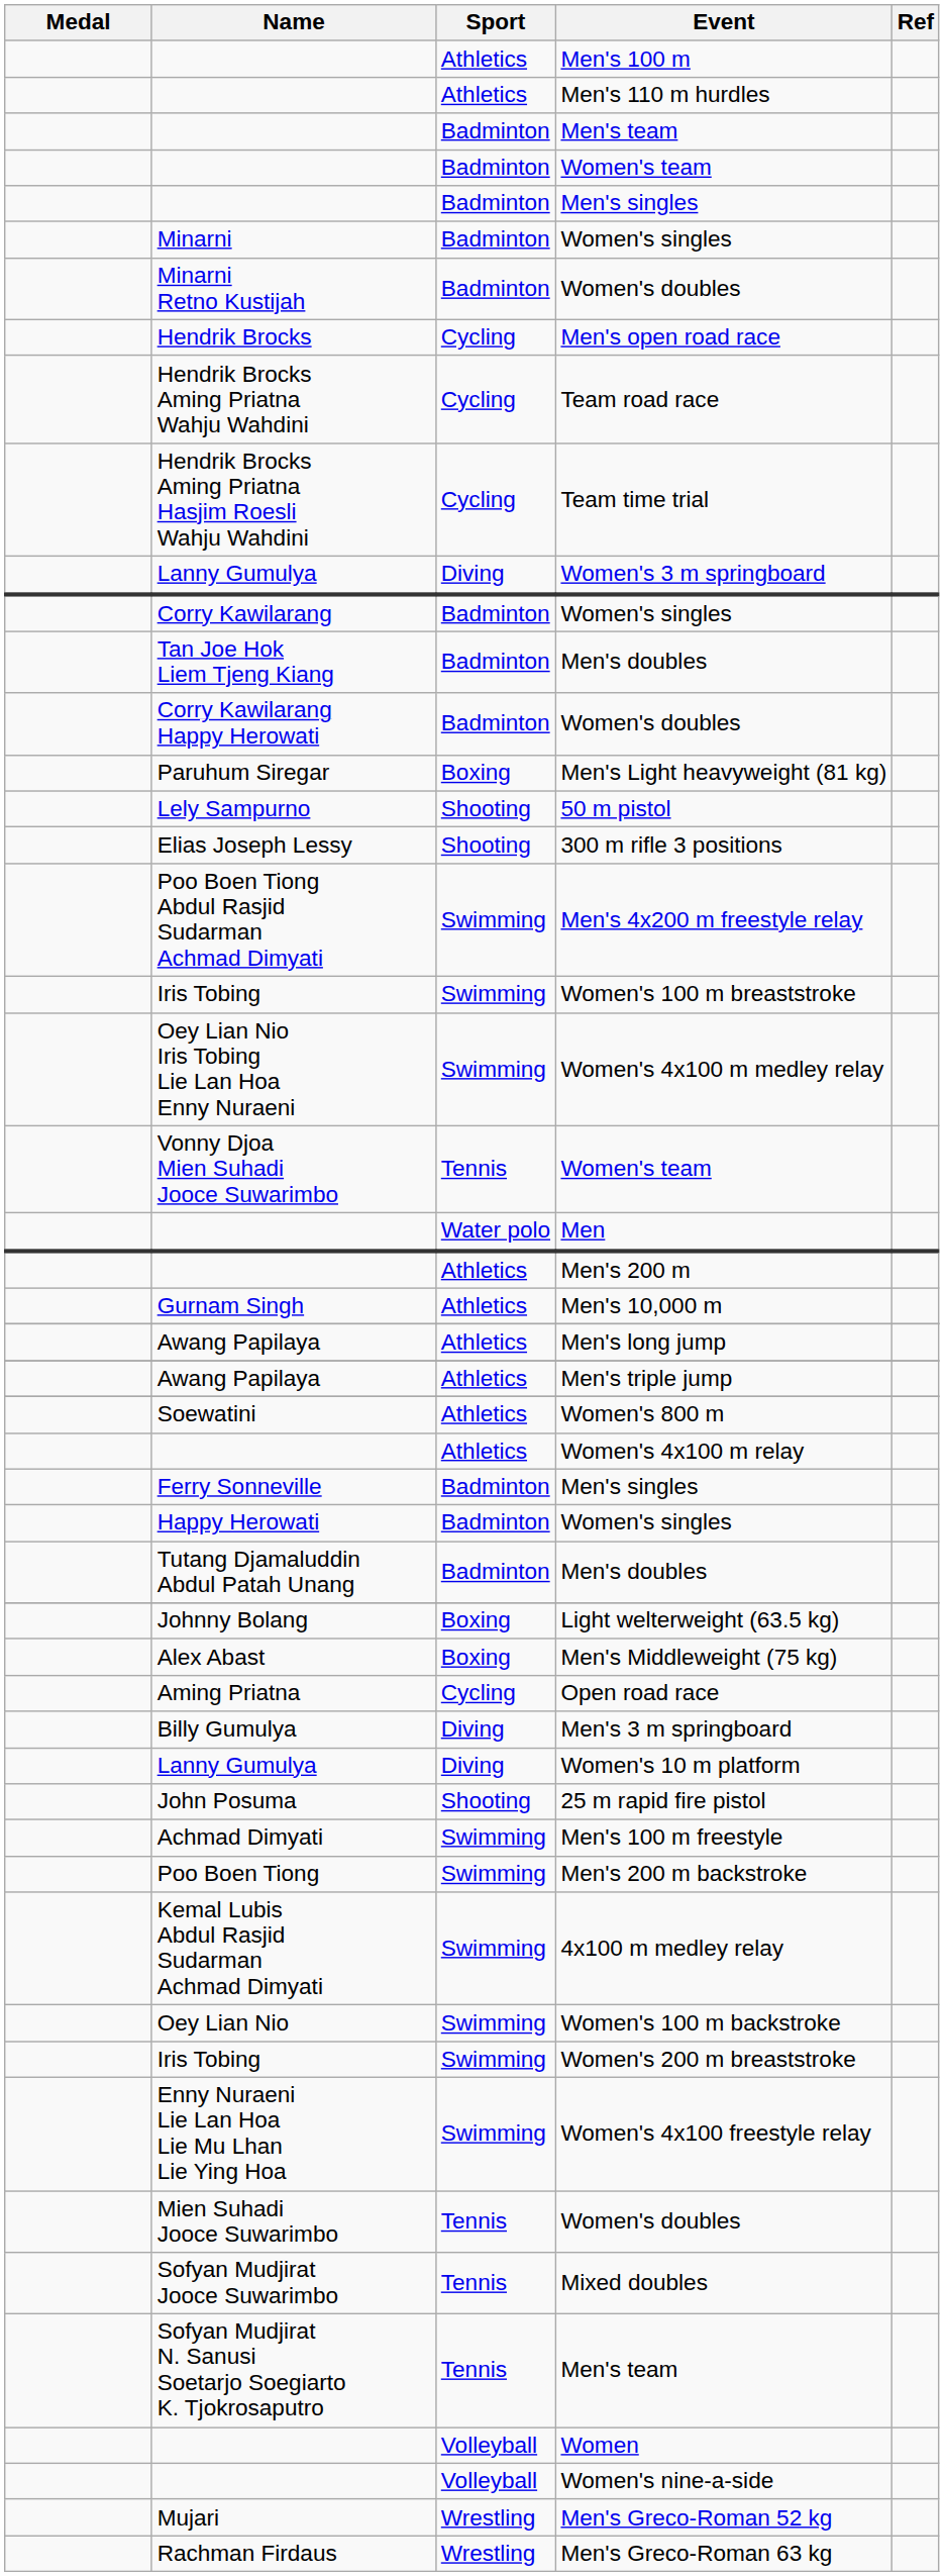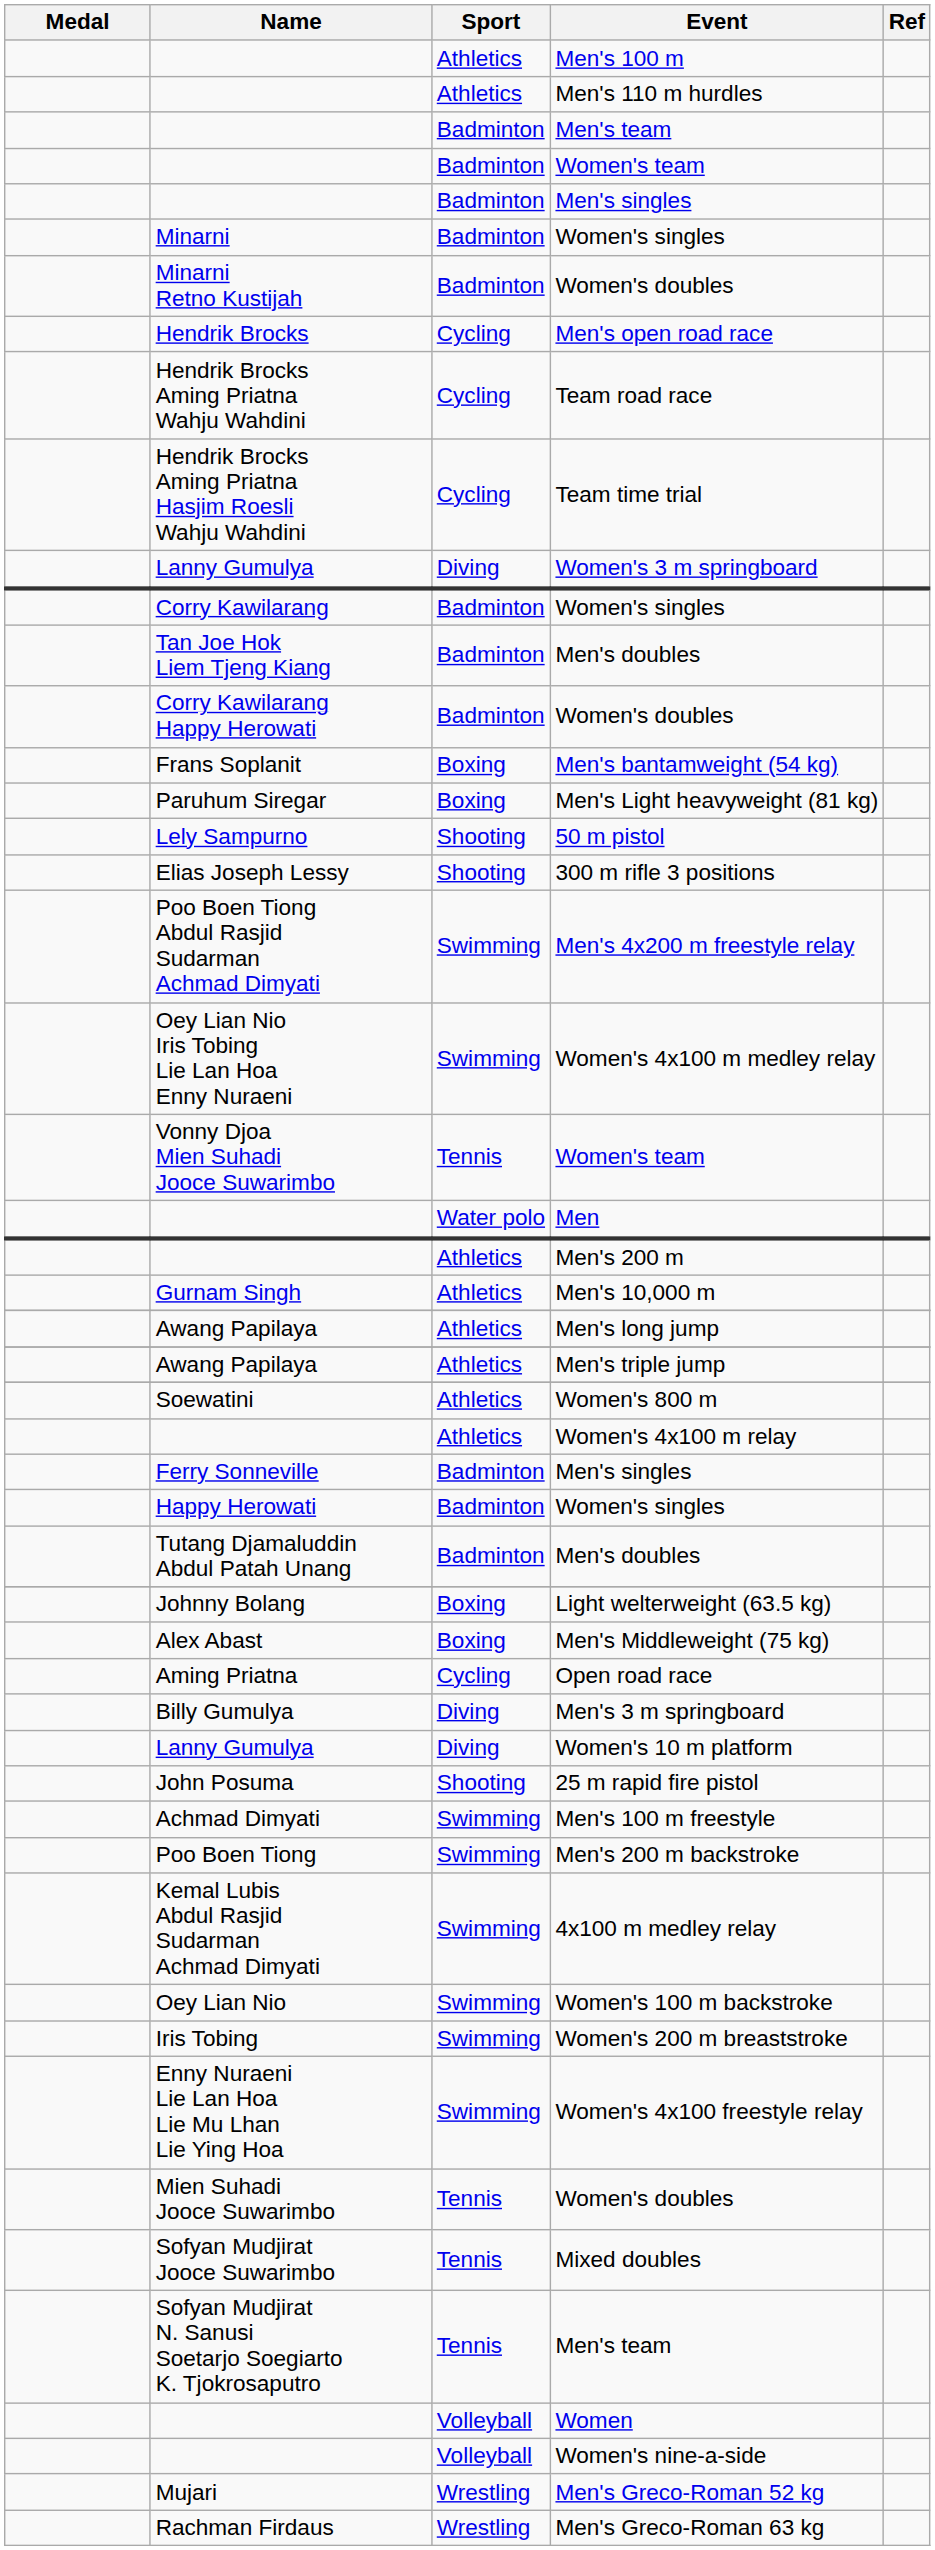+ row: Frans Soplanit | Boxing | Men's bantamweight (54 kg)
- row: Iris Tobing | Swimming | Women's 100 m breaststroke
